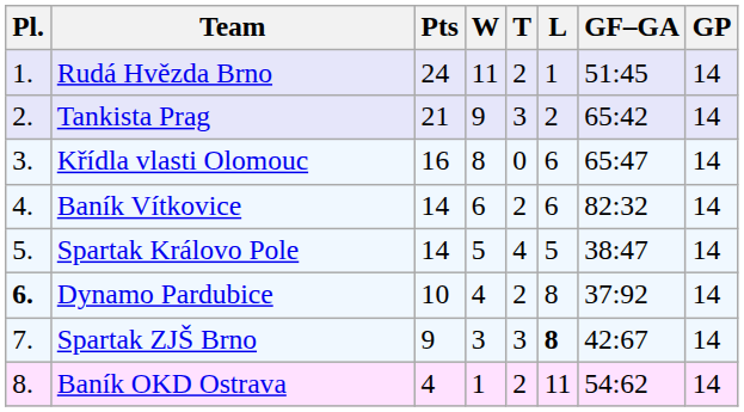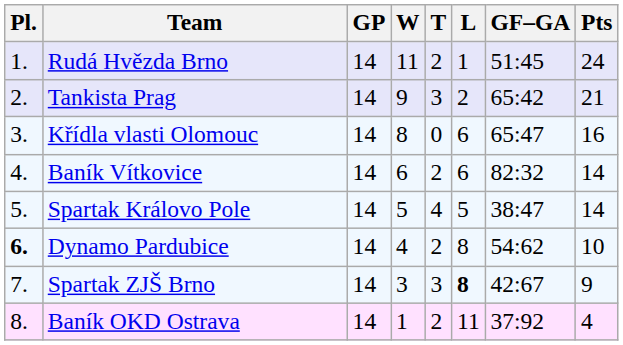columns swapped: GP <-> Pts
Dynamo Pardubice | GF–GA: 37:92 -> 54:62
Baník OKD Ostrava | GF–GA: 54:62 -> 37:92
